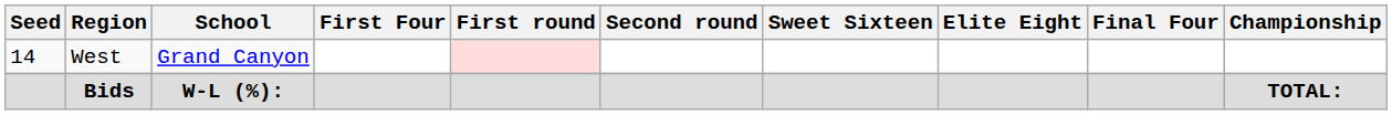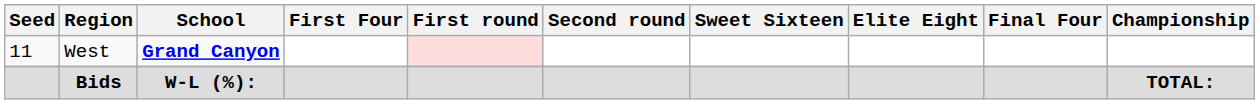West | Seed: 14 -> 11
West | School: normal -> bold
